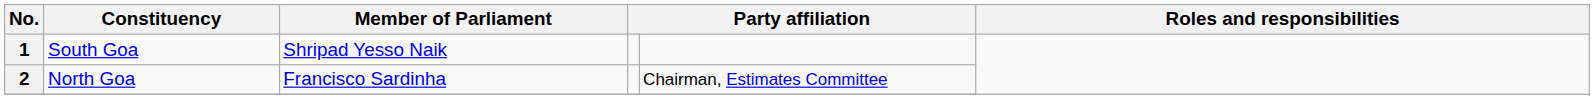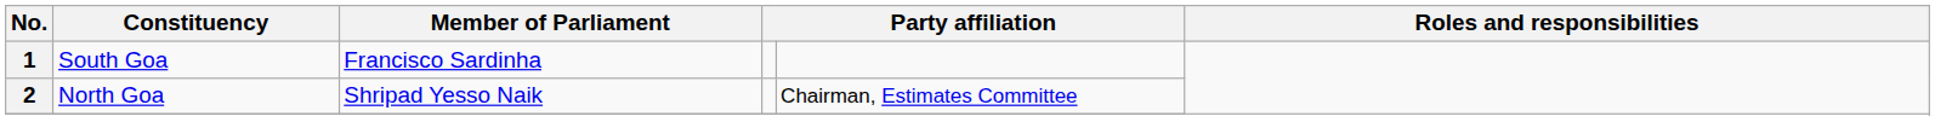1 | Member of Parliament: Shripad Yesso Naik -> Francisco Sardinha
2 | Member of Parliament: Francisco Sardinha -> Shripad Yesso Naik
